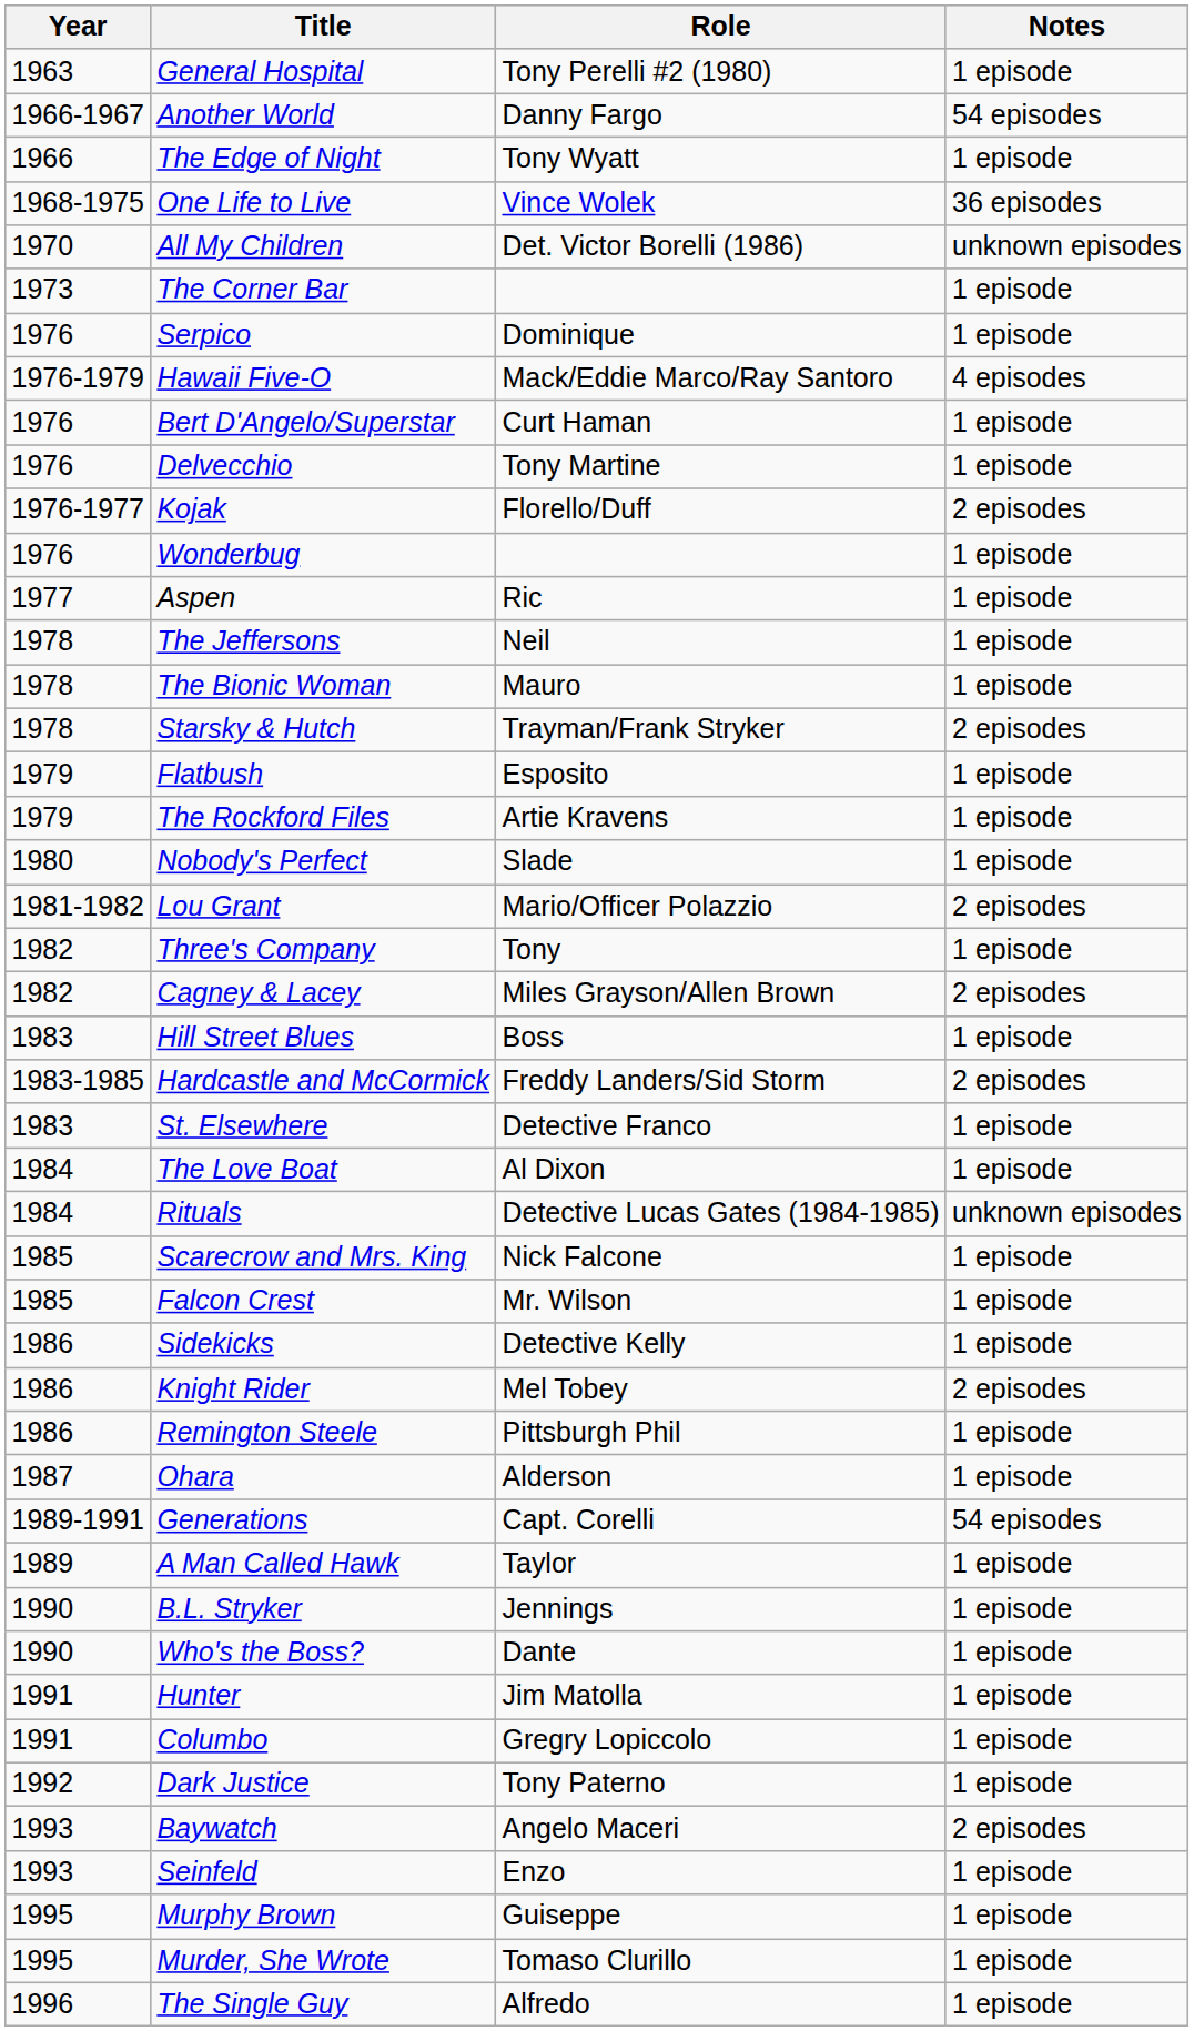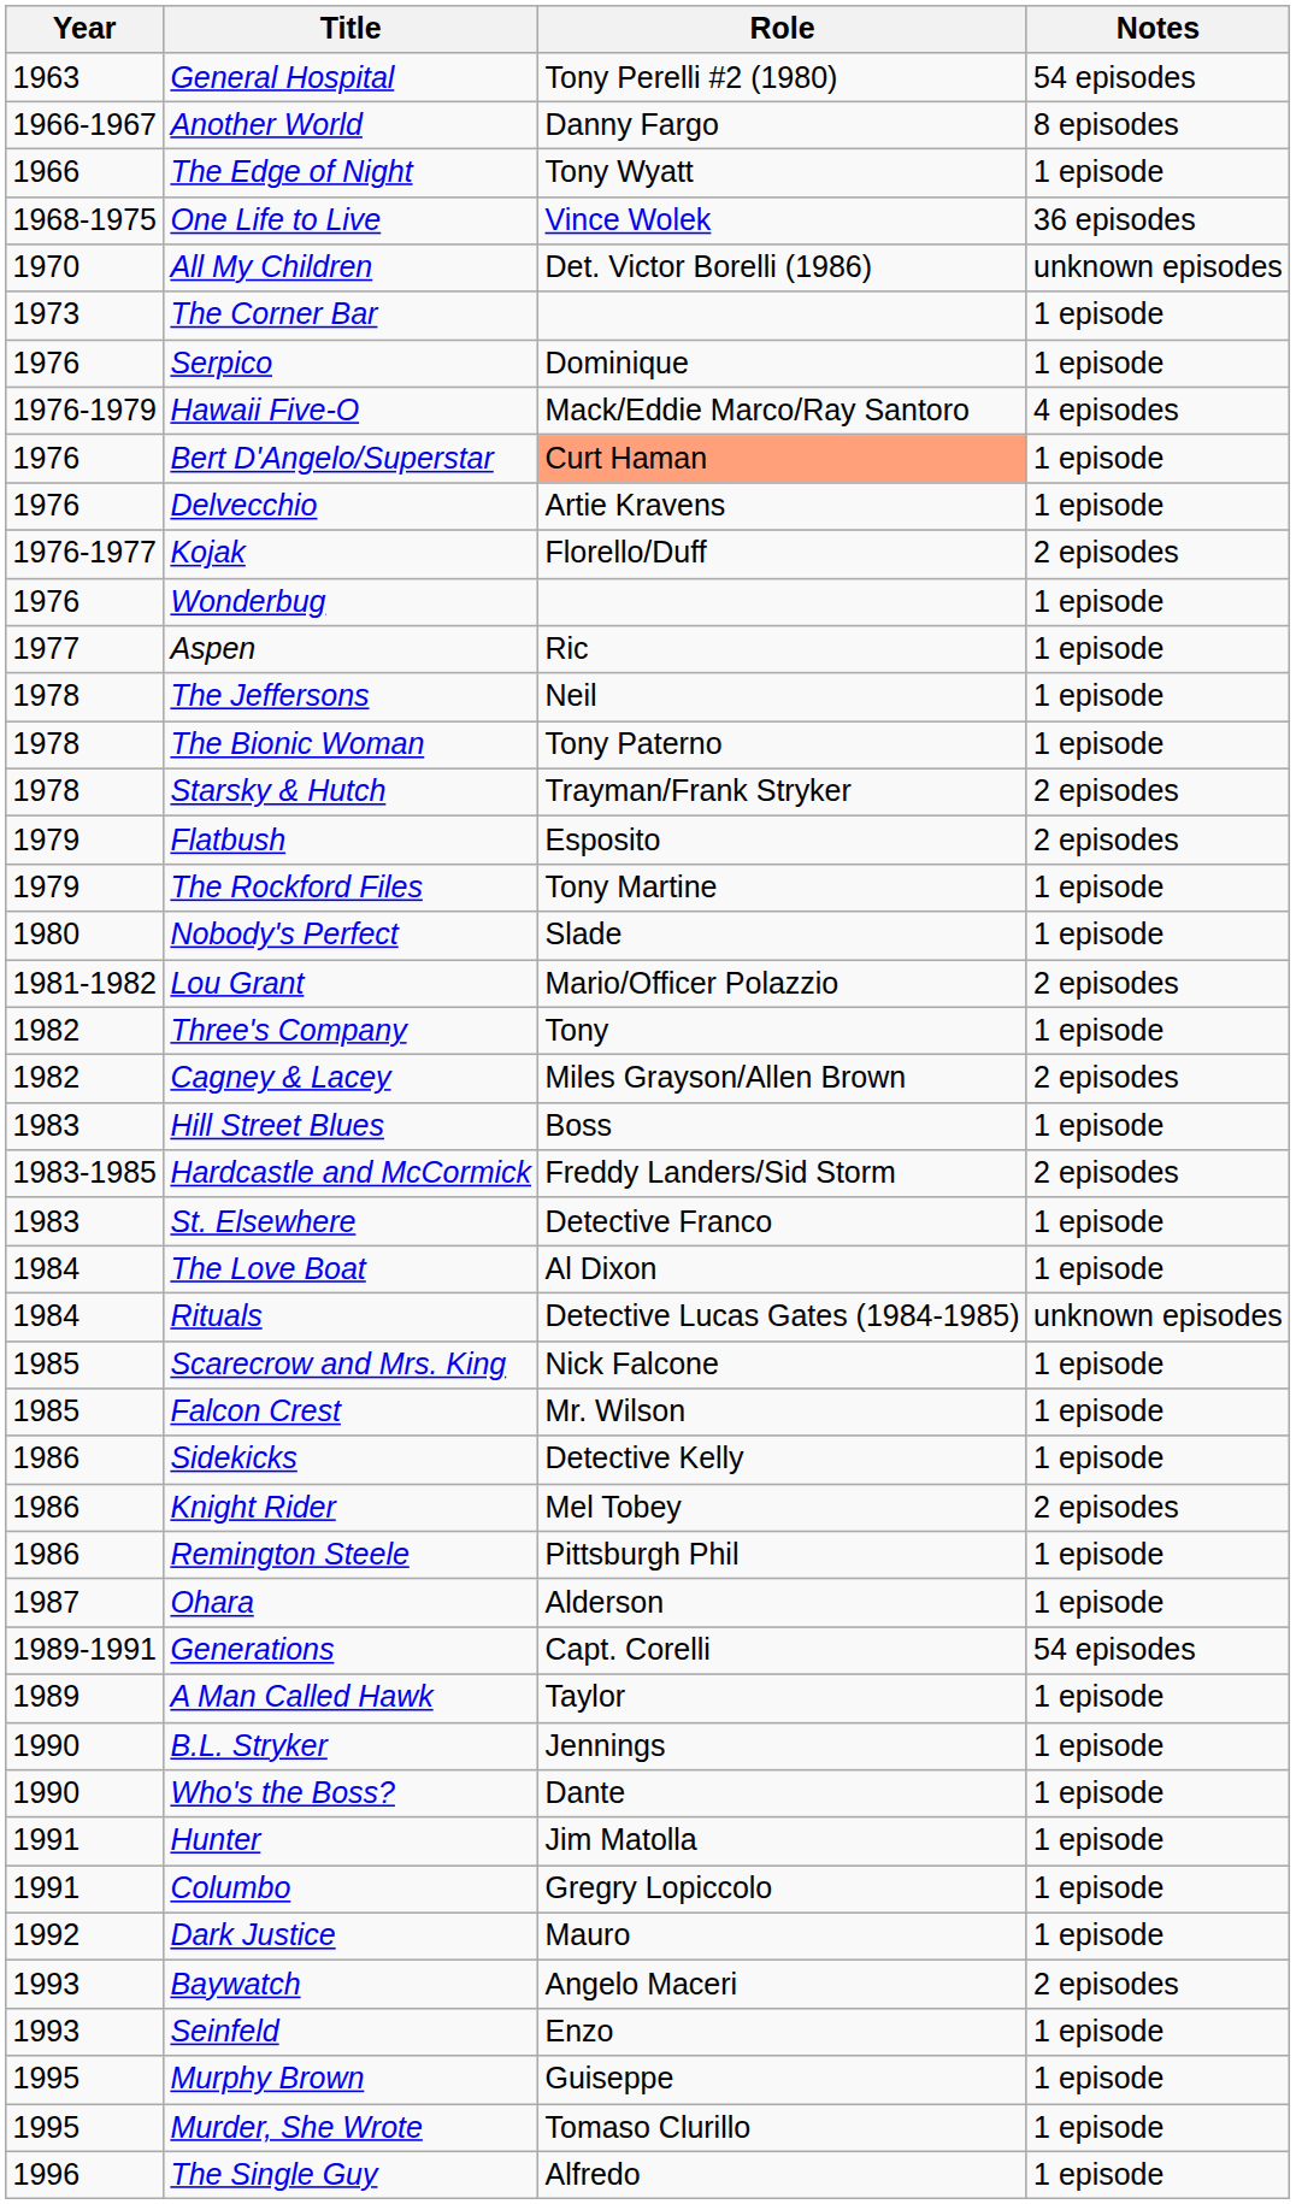General Hospital | Notes: 1 episode -> 54 episodes
Another World | Notes: 54 episodes -> 8 episodes
Bert D'Angelo/Superstar | Role: no background -> lightsalmon background
Delvecchio | Role: Tony Martine -> Artie Kravens
The Bionic Woman | Role: Mauro -> Tony Paterno
Flatbush | Notes: 1 episode -> 2 episodes
The Rockford Files | Role: Artie Kravens -> Tony Martine
Dark Justice | Role: Tony Paterno -> Mauro
